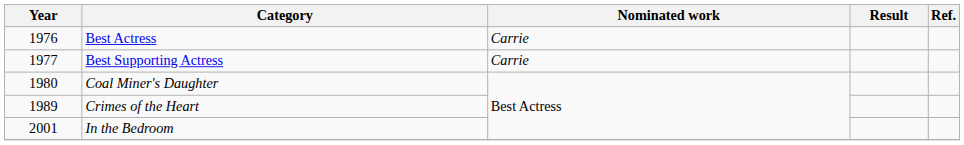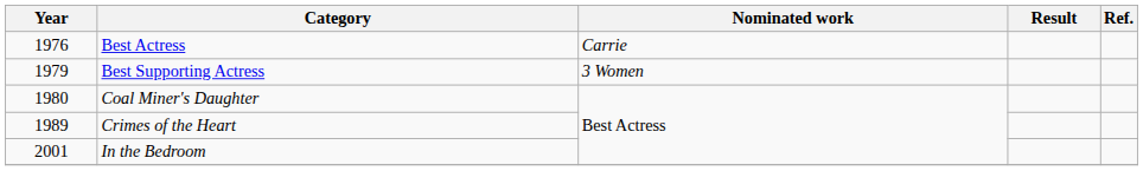Best Supporting Actress | Year: 1977 -> 1979
Best Supporting Actress | Nominated work: Carrie -> 3 Women
